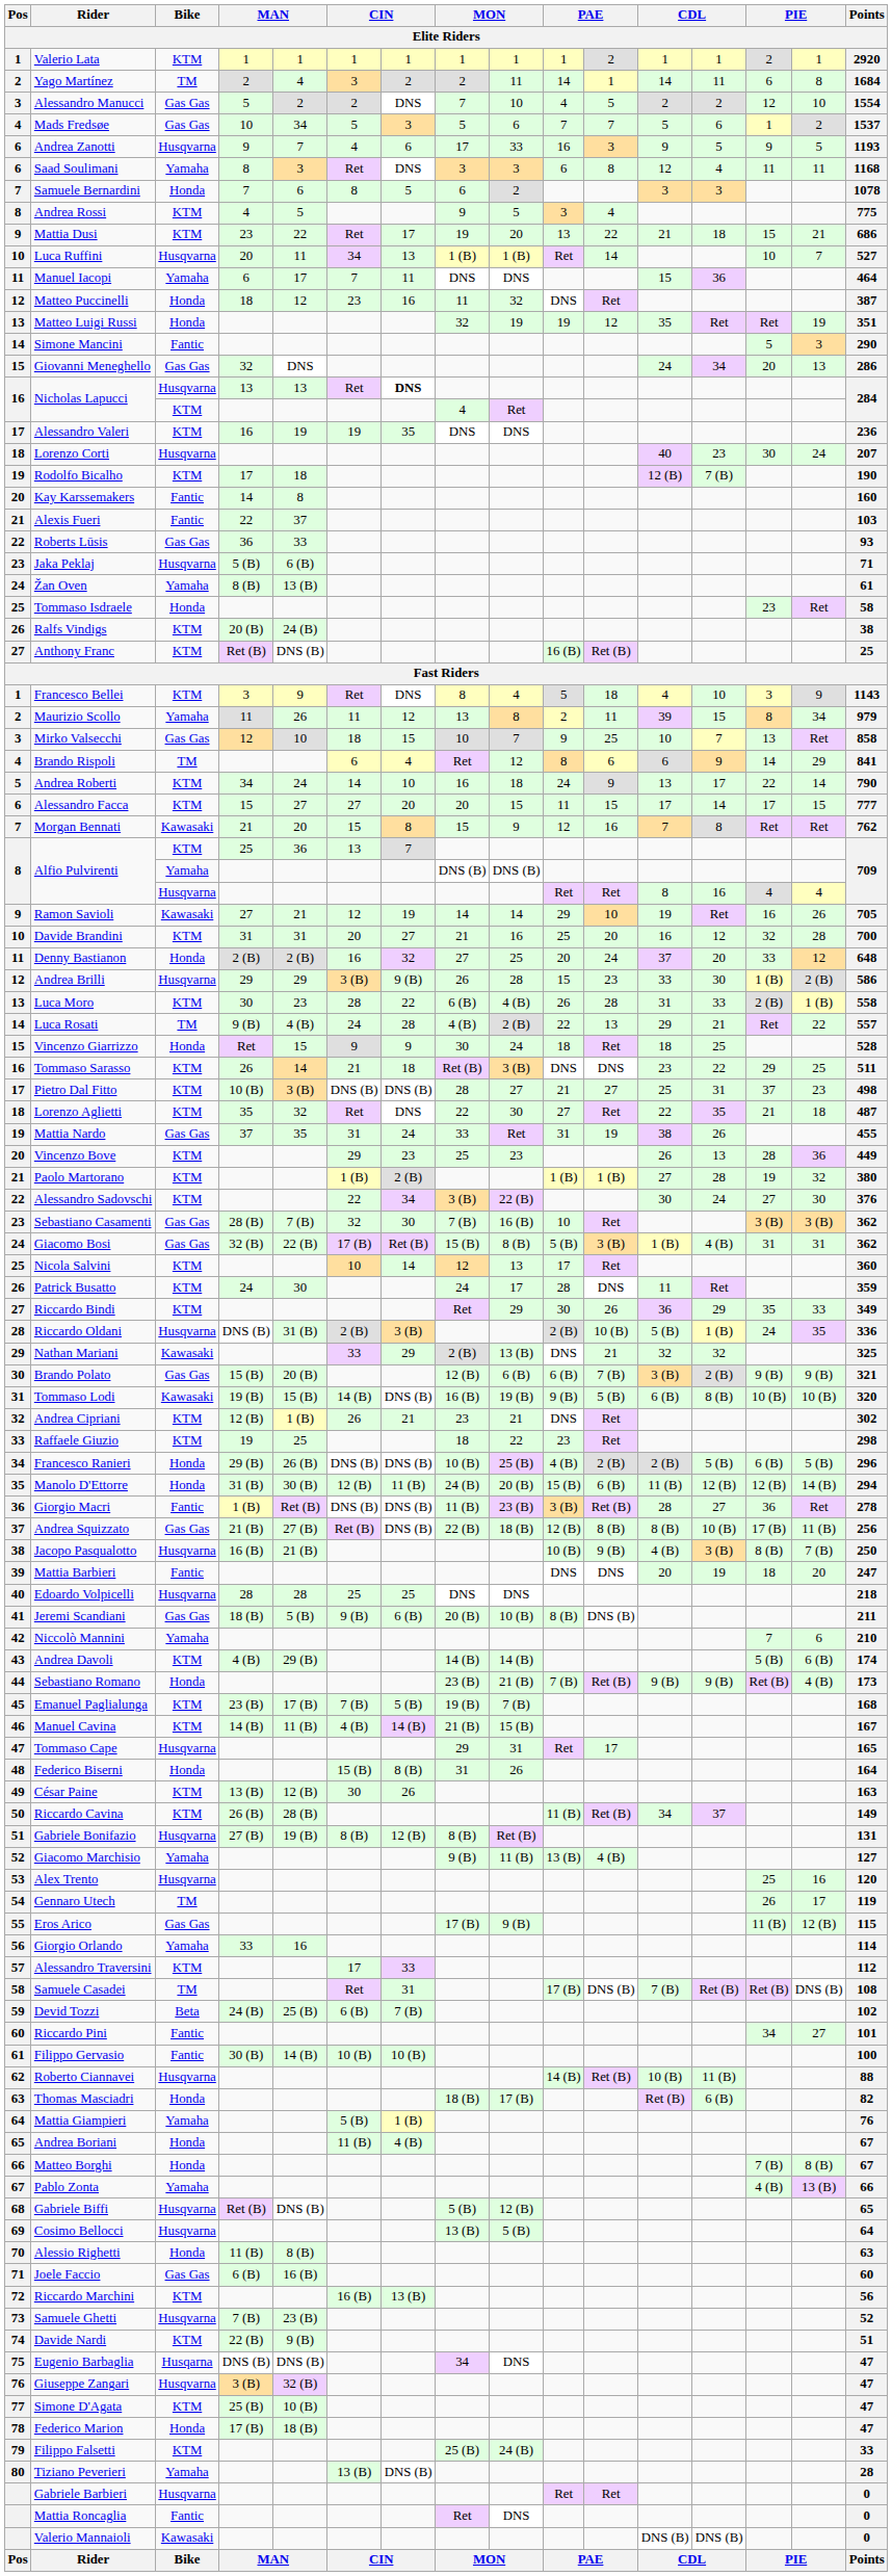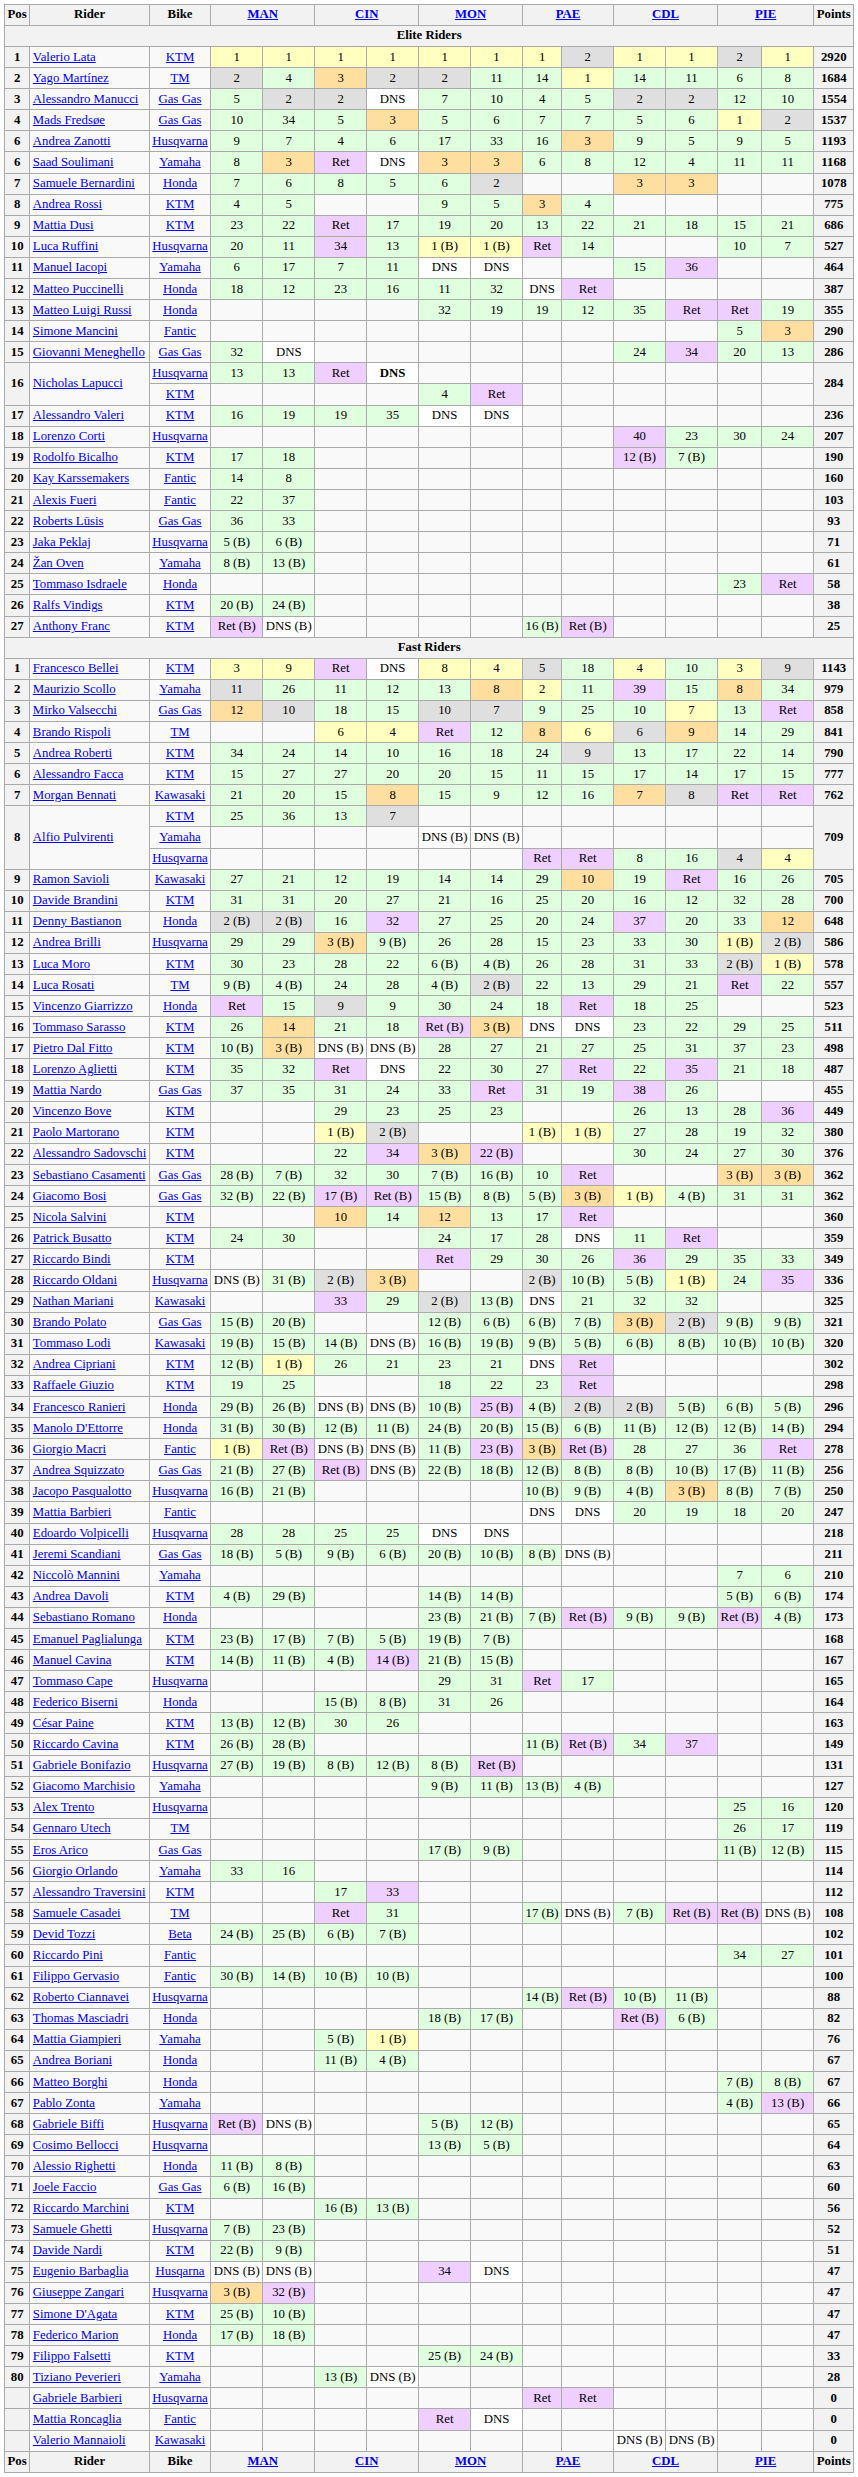Matteo Luigi Russi | Points: 351 -> 355
Luca Moro | Points: 558 -> 578
Vincenzo Giarrizzo | Points: 528 -> 523
